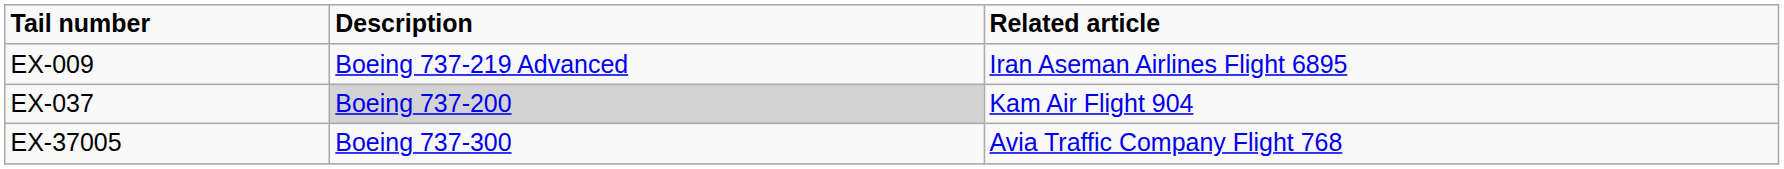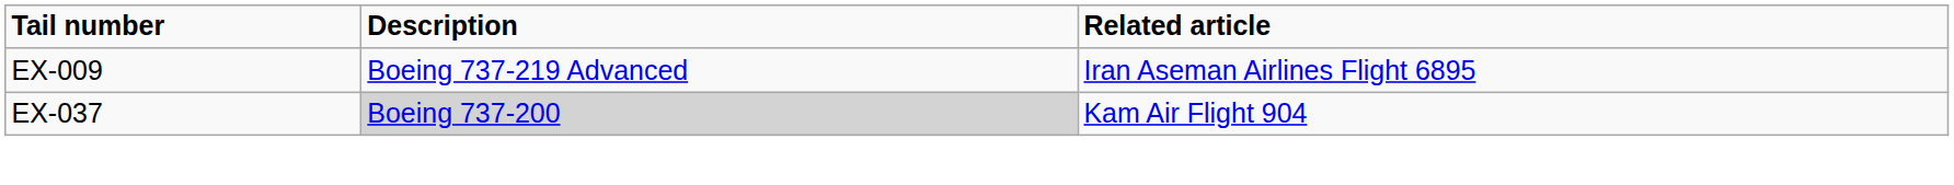- row: EX-37005 | Boeing 737-300 | Avia Traffic Company Flight 768
